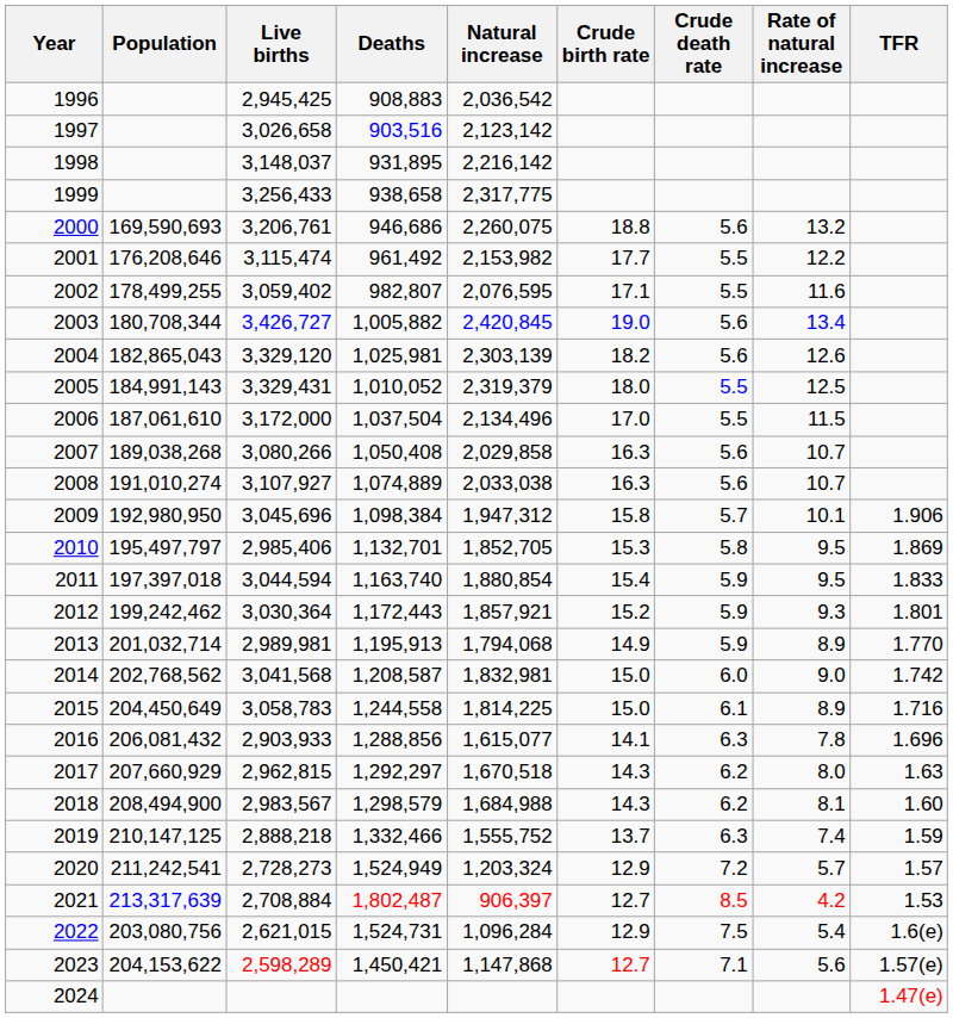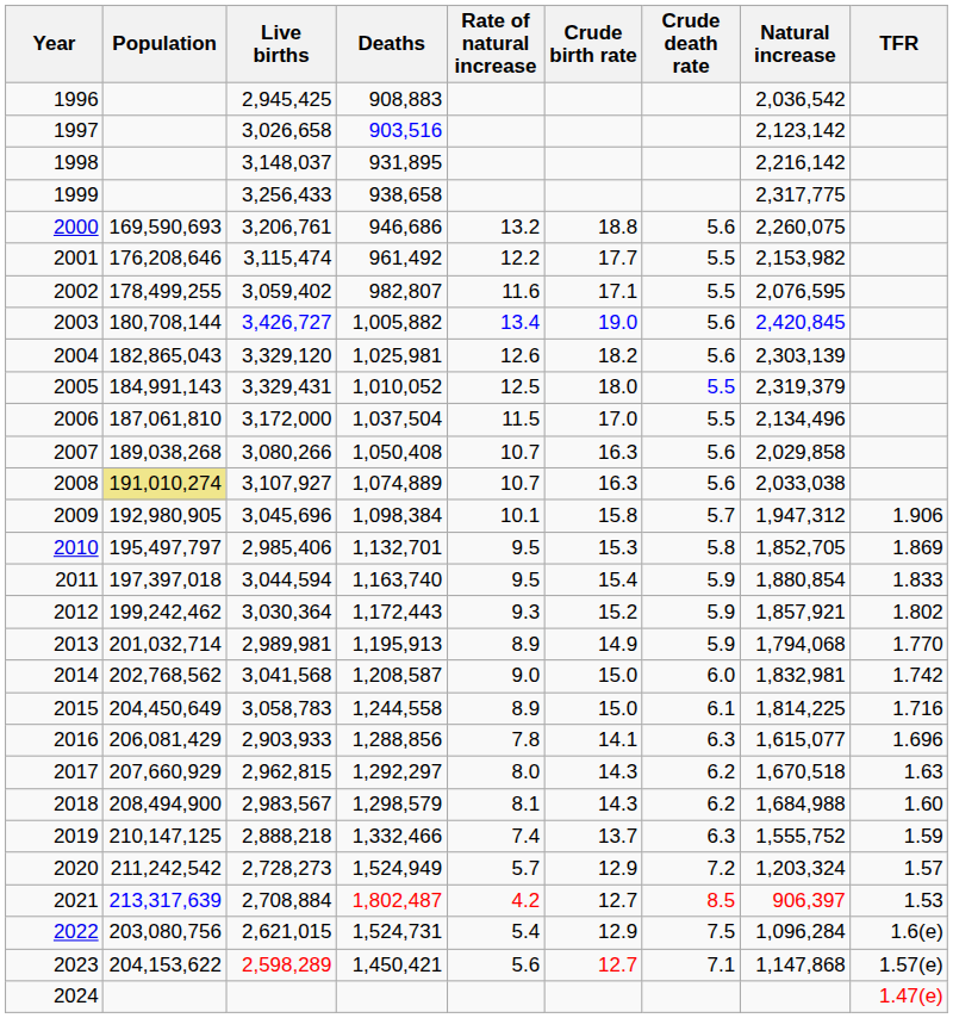columns swapped: Natural increase <-> Rate of natural increase
2003 | Population: 180,708,344 -> 180,708,144
2006 | Population: 187,061,610 -> 187,061,810
2008 | Population: no background -> khaki background
2009 | Population: 192,980,950 -> 192,980,905
2012 | TFR: 1.801 -> 1.802
2016 | Population: 206,081,432 -> 206,081,429
2020 | Population: 211,242,541 -> 211,242,542
